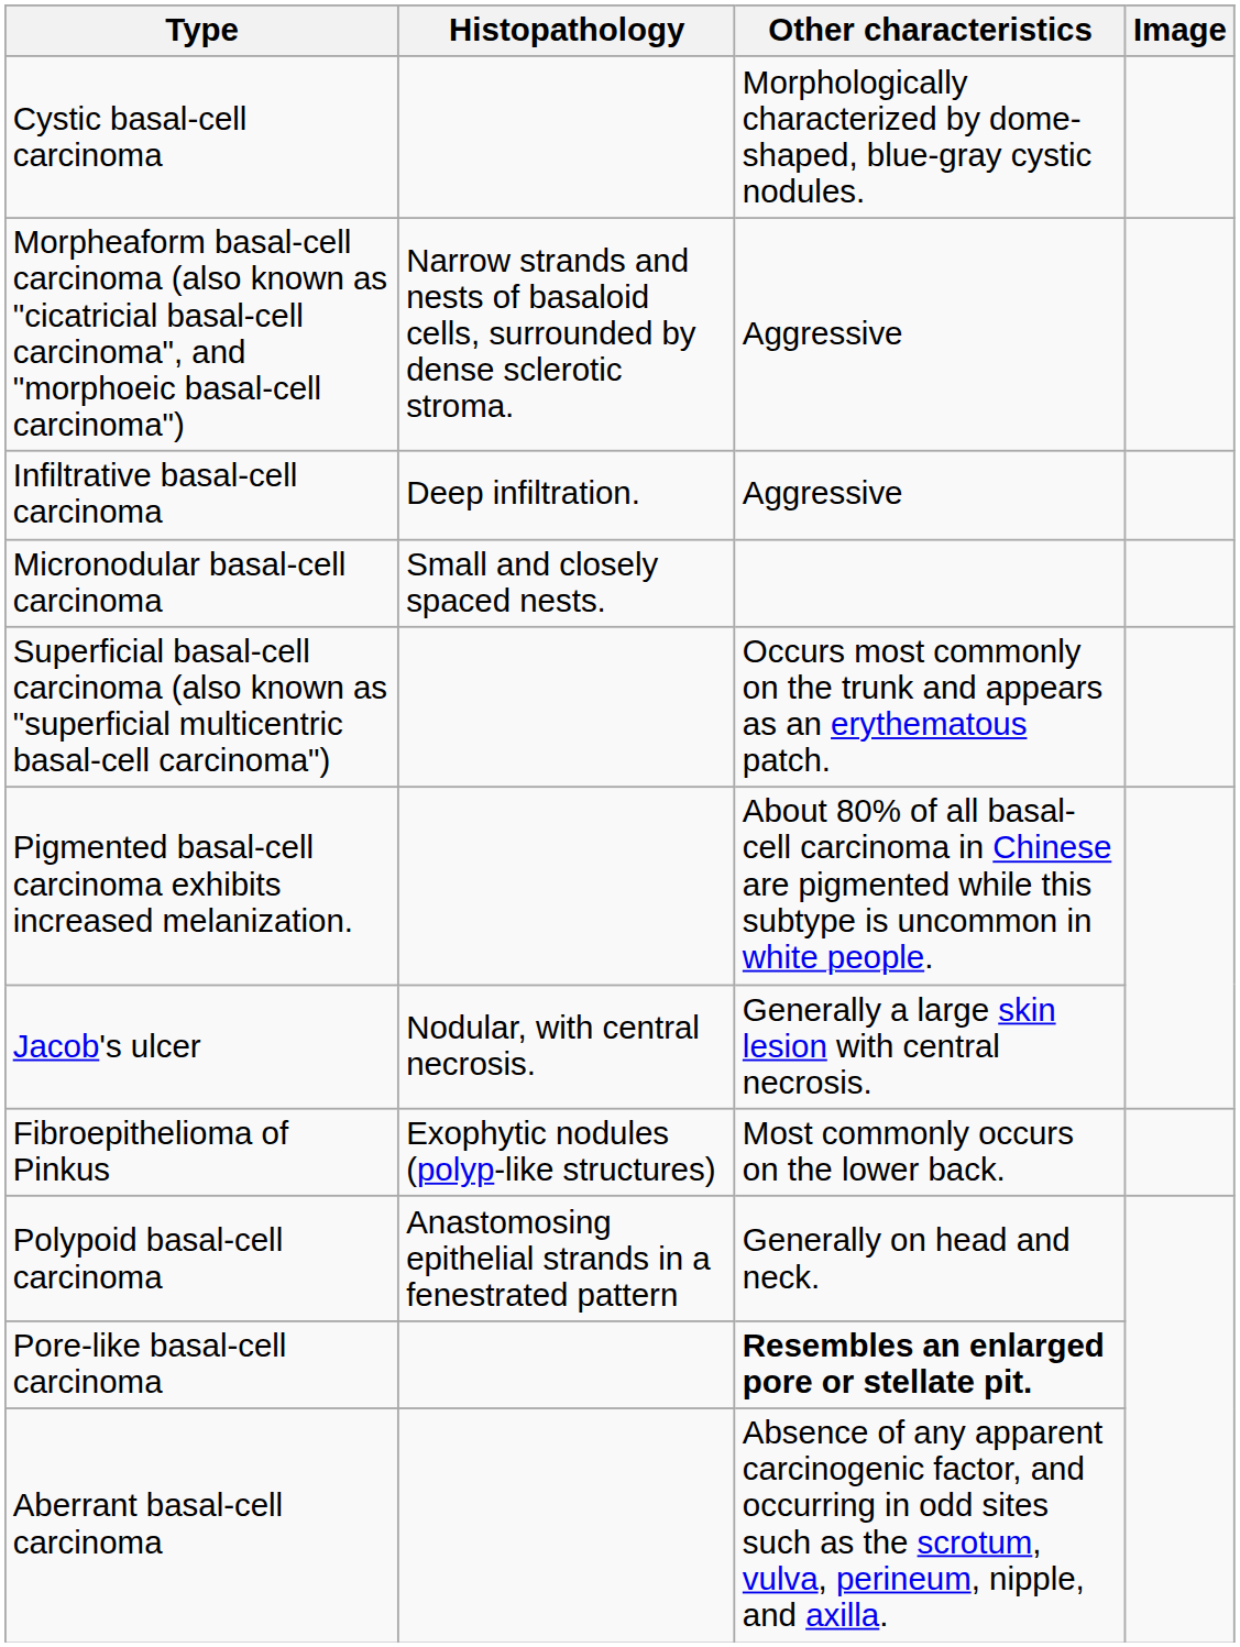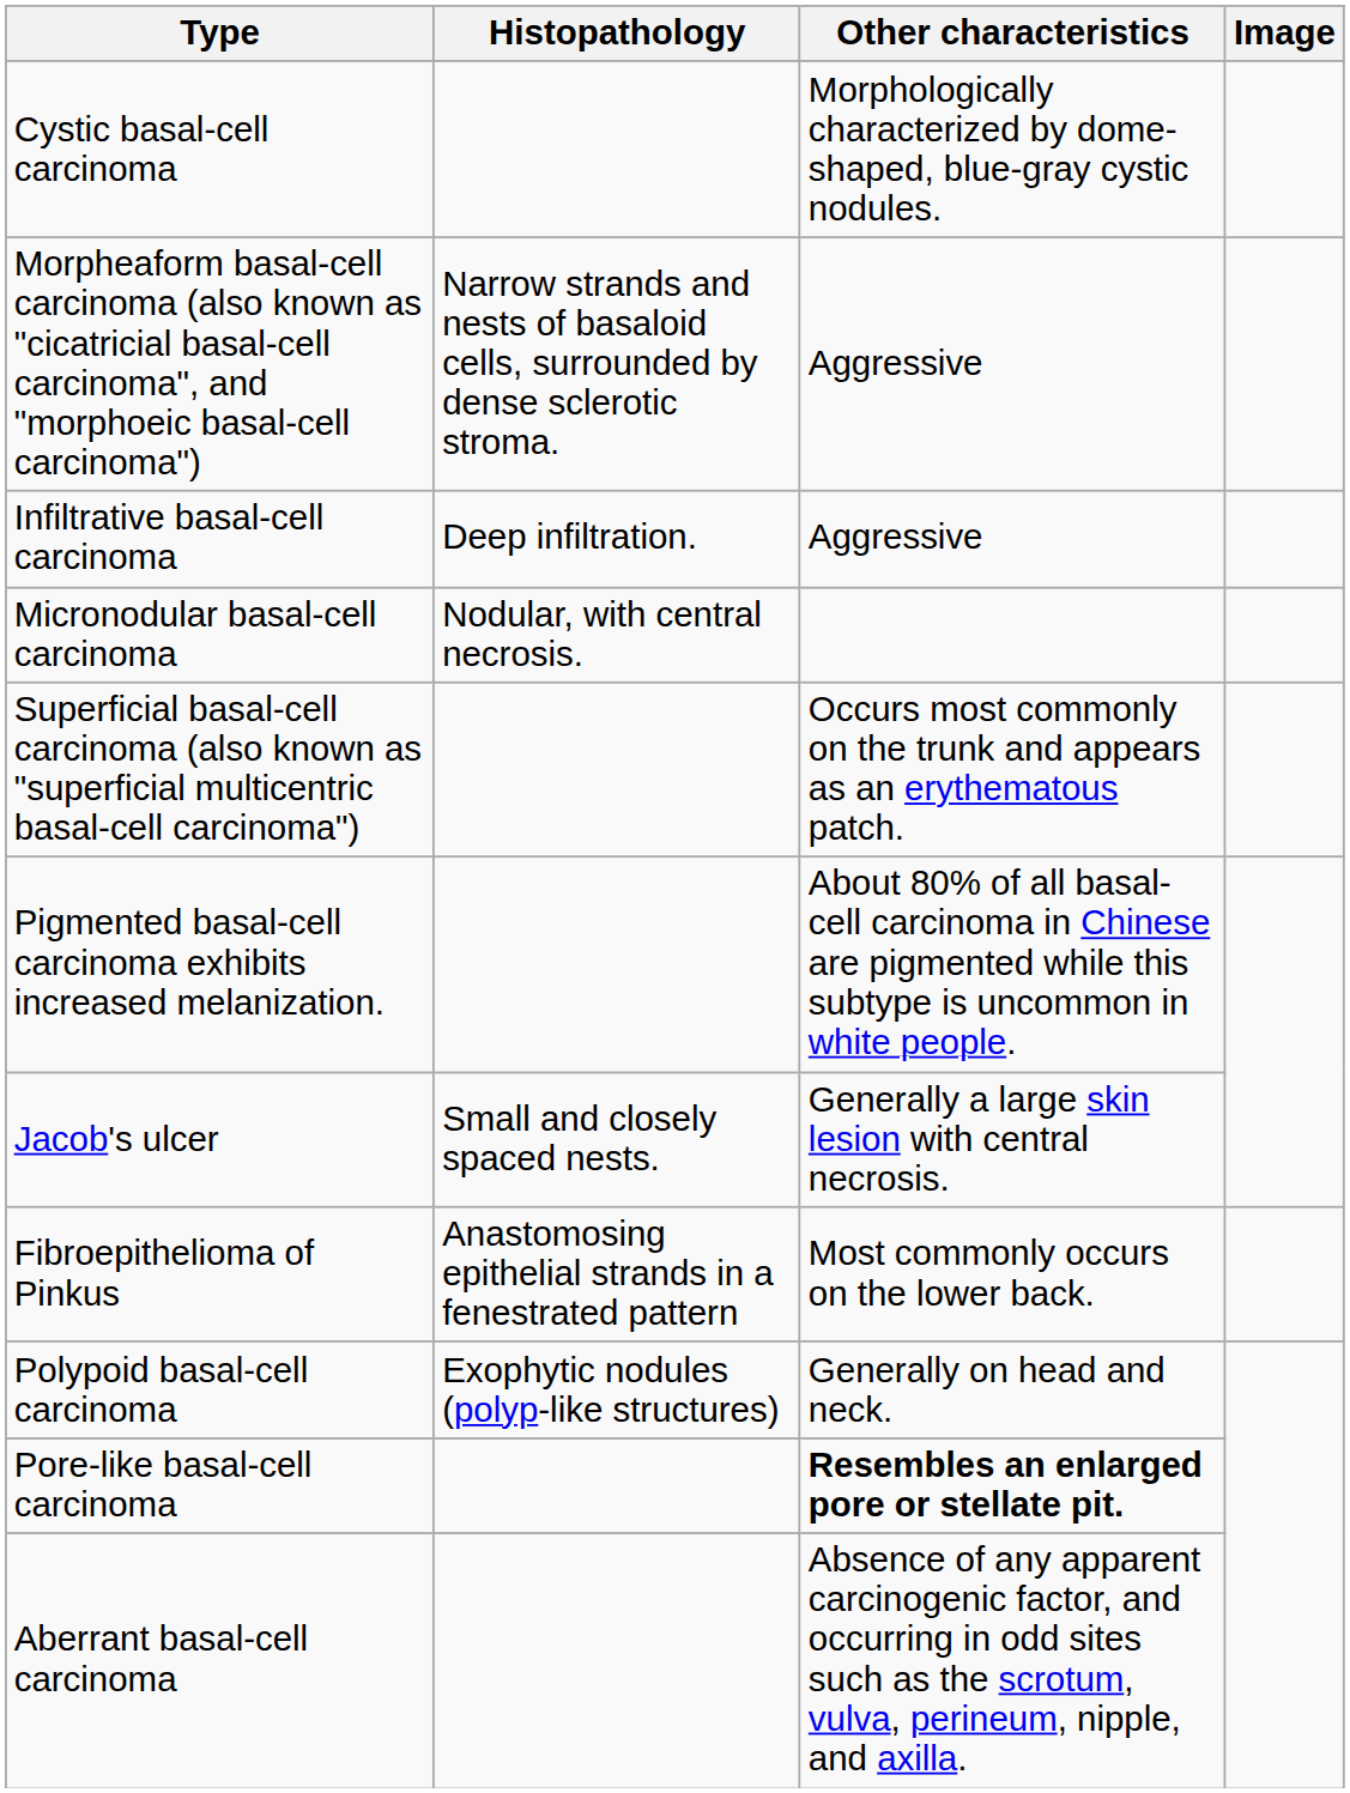Micronodular basal-cell carcinoma | Histopathology: Small and closely spaced nests. -> Nodular, with central necrosis.
Jacob's ulcer | Histopathology: Nodular, with central necrosis. -> Small and closely spaced nests.
Fibroepithelioma of Pinkus | Histopathology: Exophytic nodules (polyp-like structures) -> Anastomosing epithelial strands in a fenestrated pattern
Polypoid basal-cell carcinoma | Histopathology: Anastomosing epithelial strands in a fenestrated pattern -> Exophytic nodules (polyp-like structures)
